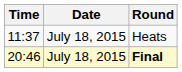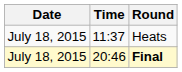columns swapped: Date <-> Time
